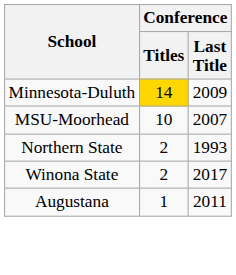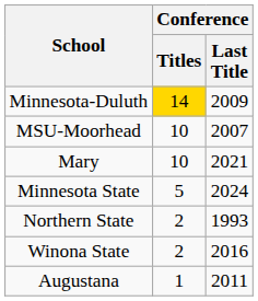+ row: Mary | 10 | 2021
+ row: Minnesota State | 5 | 2024
Winona State | Conference / Last Title: 2017 -> 2016
